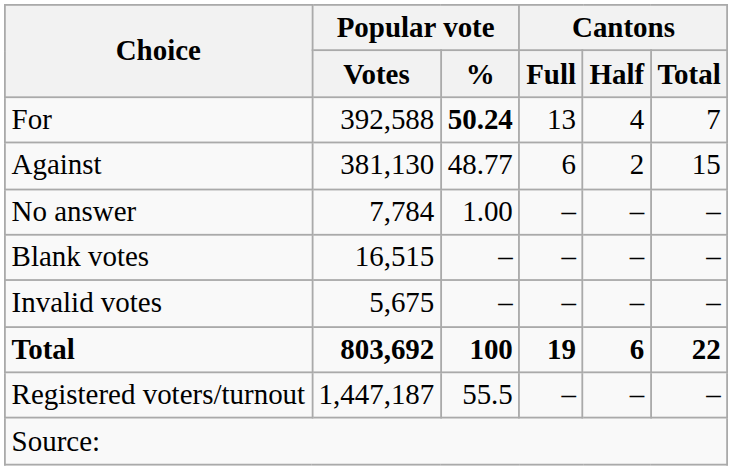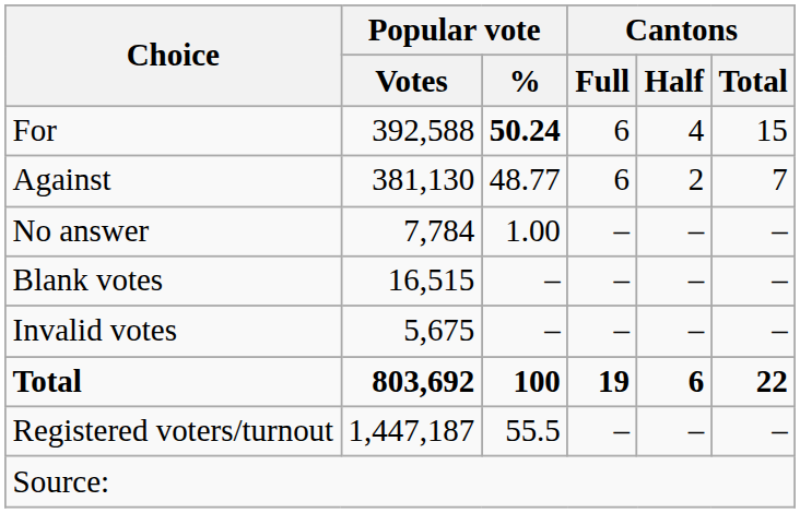For | Cantons / Full: 13 -> 6
For | Cantons / Total: 7 -> 15
Against | Cantons / Total: 15 -> 7
